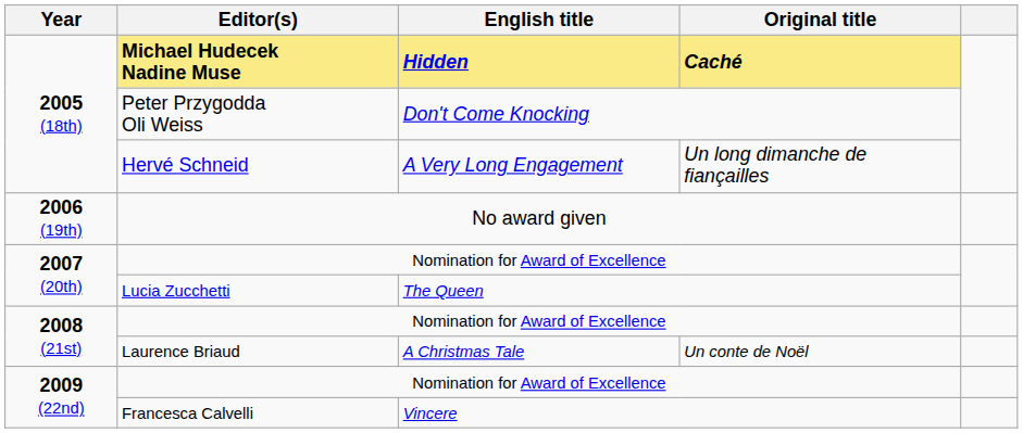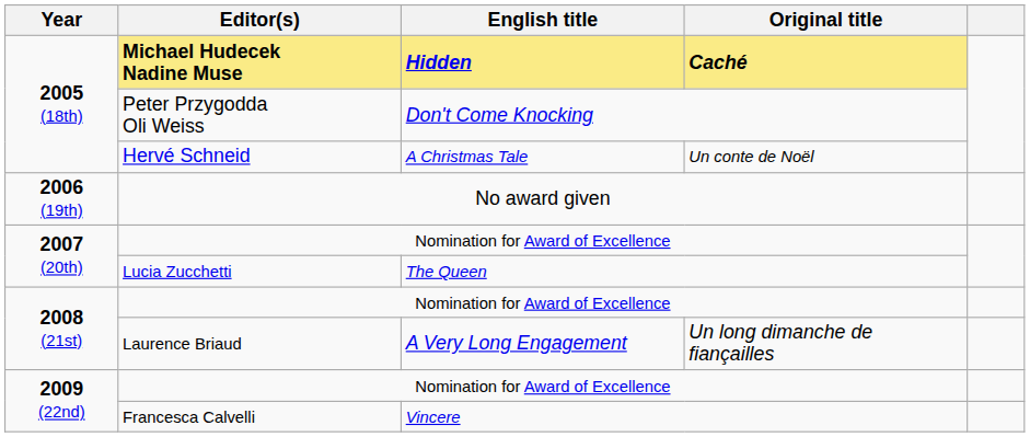Hervé Schneid | English title: A Very Long Engagement -> A Christmas Tale
Hervé Schneid | Original title: Un long dimanche de fiançailles -> Un conte de Noël
Laurence Briaud | English title: A Christmas Tale -> A Very Long Engagement
Laurence Briaud | Original title: Un conte de Noël -> Un long dimanche de fiançailles
